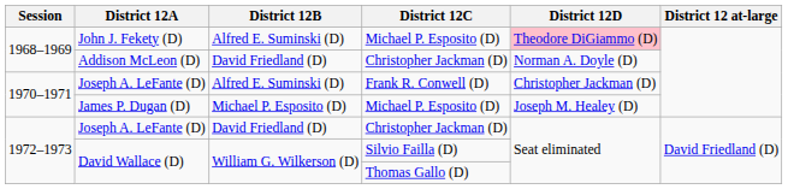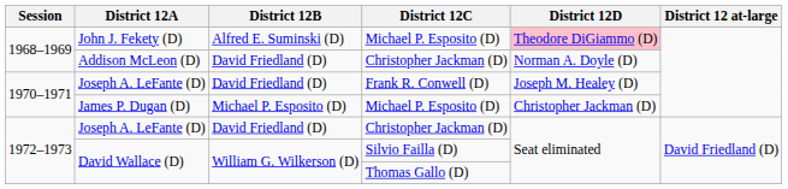Joseph A. LeFante (D) / Frank R. Conwell (D) | District 12B: Alfred E. Suminski (D) -> David Friedland (D)
Joseph A. LeFante (D) / Frank R. Conwell (D) | District 12D: Christopher Jackman (D) -> Joseph M. Healey (D)
James P. Dugan (D) | District 12D: Joseph M. Healey (D) -> Christopher Jackman (D)
